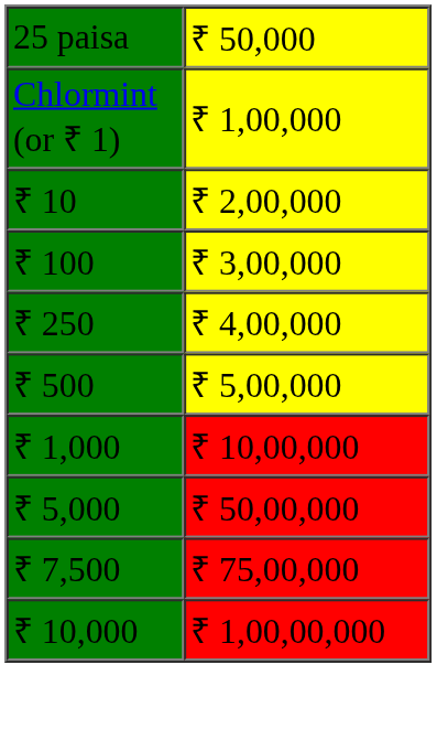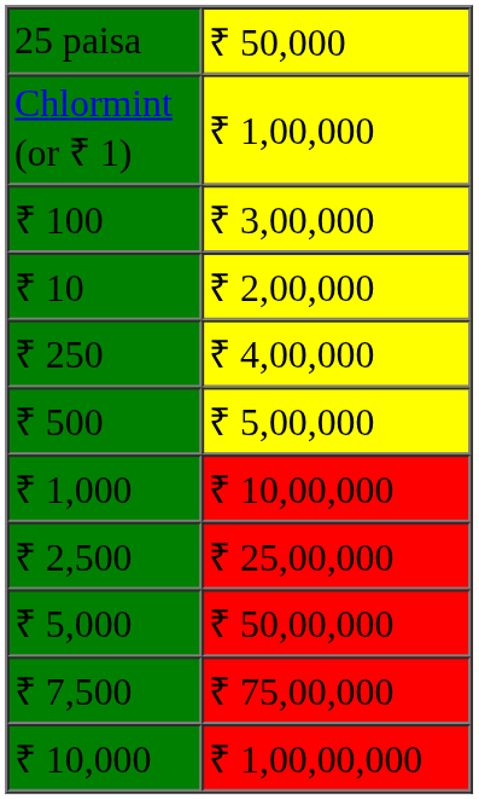rows swapped: ₹ 10 <-> ₹ 100
+ row: ₹ 2,500 | ₹ 25,00,000
